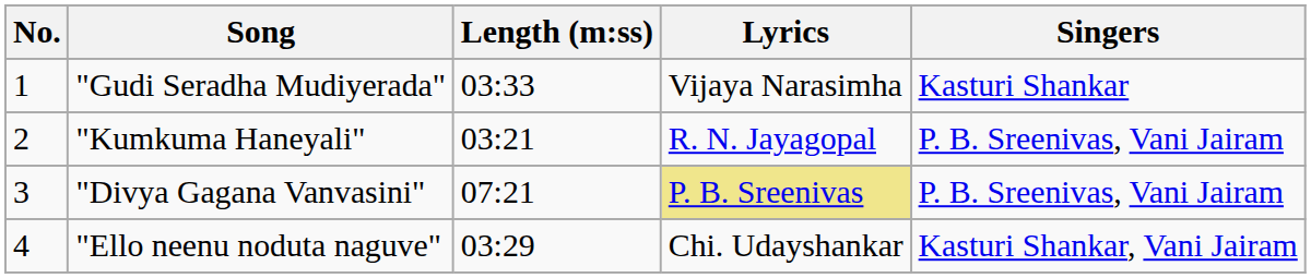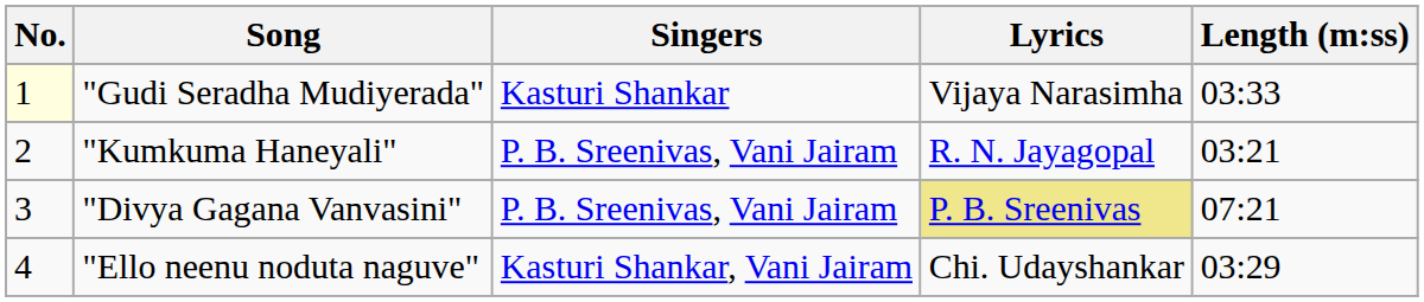columns swapped: Singers <-> Length (m:ss)
"Gudi Seradha Mudiyerada" | No.: no background -> lightyellow background
